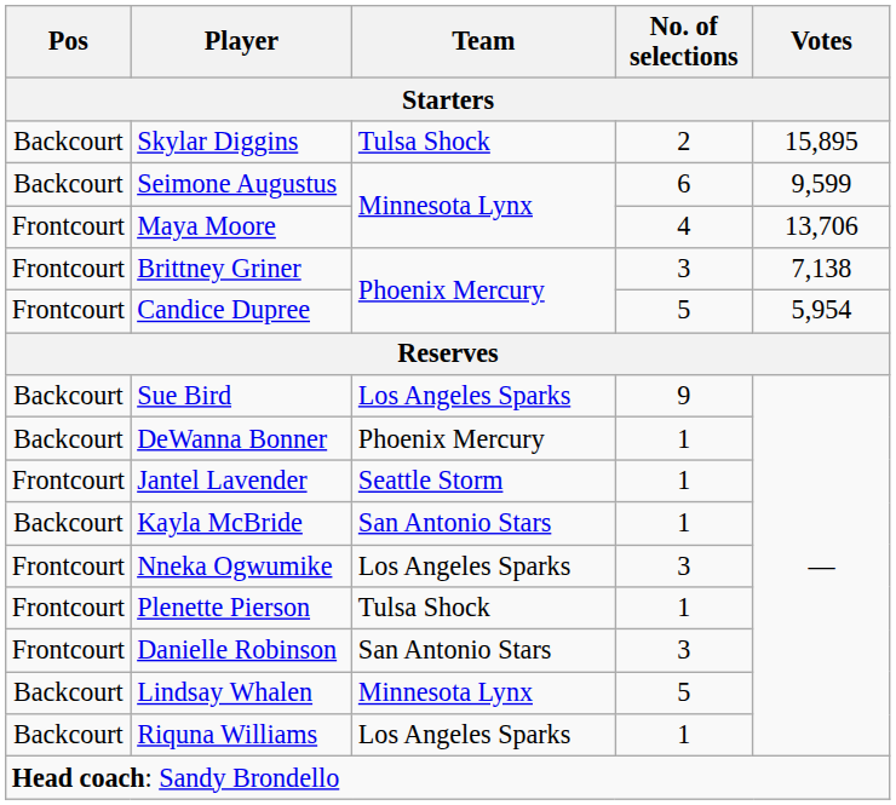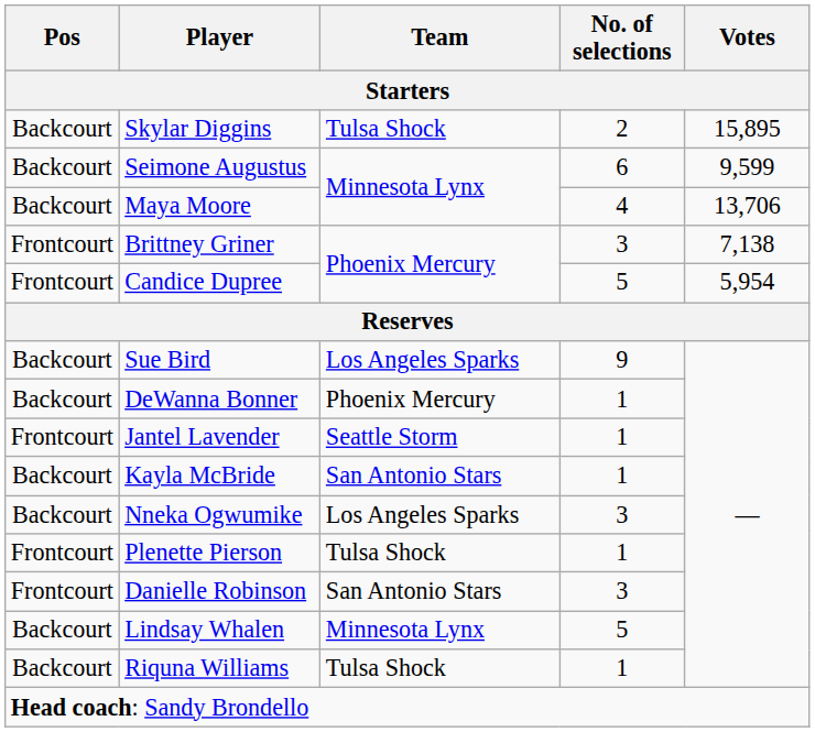Maya Moore | Pos: Frontcourt -> Backcourt
Nneka Ogwumike | Pos: Frontcourt -> Backcourt
Riquna Williams | Team: Los Angeles Sparks -> Tulsa Shock
